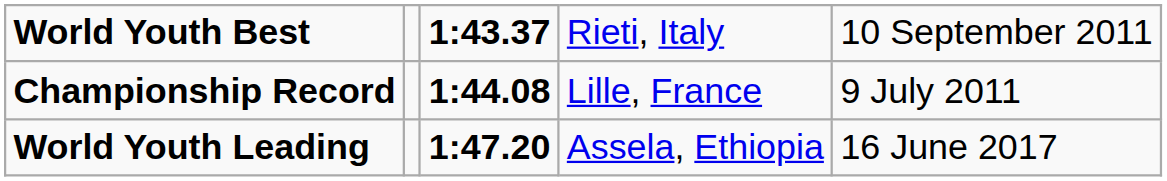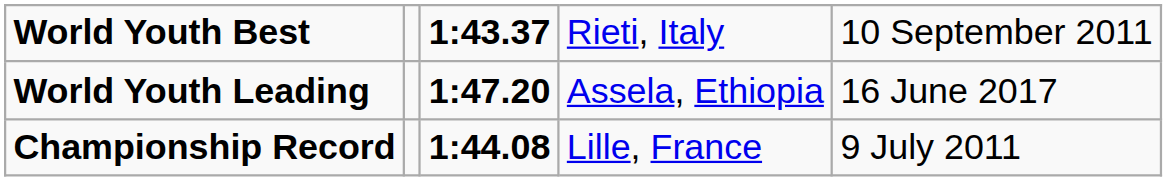rows swapped: Championship Record <-> World Youth Leading
